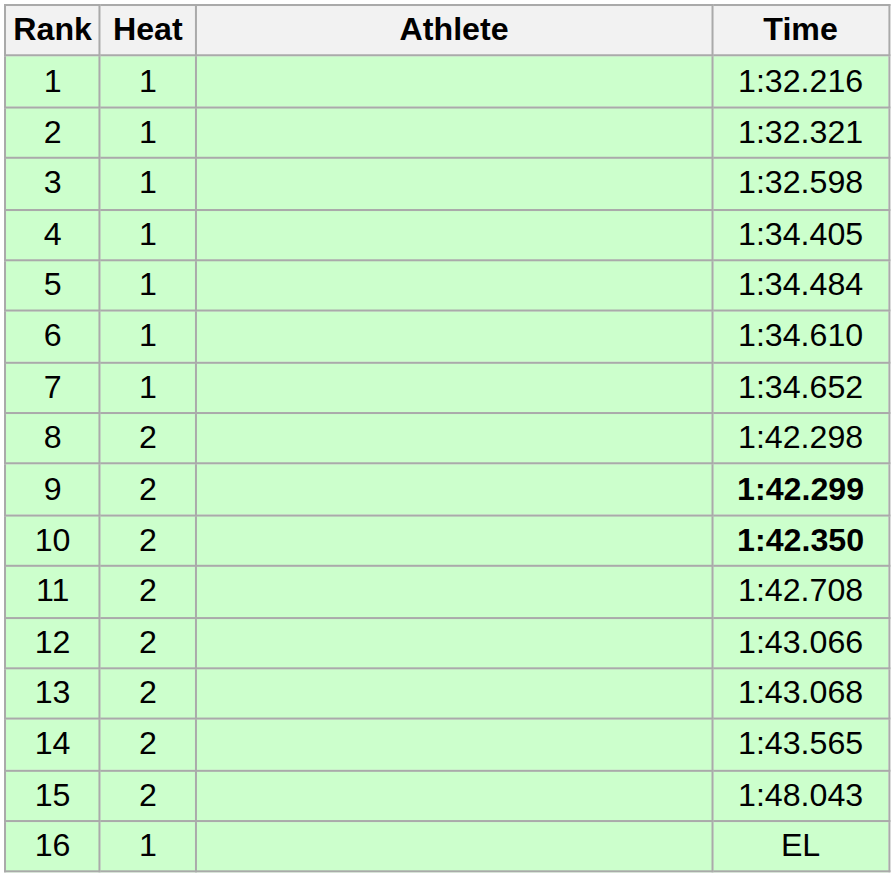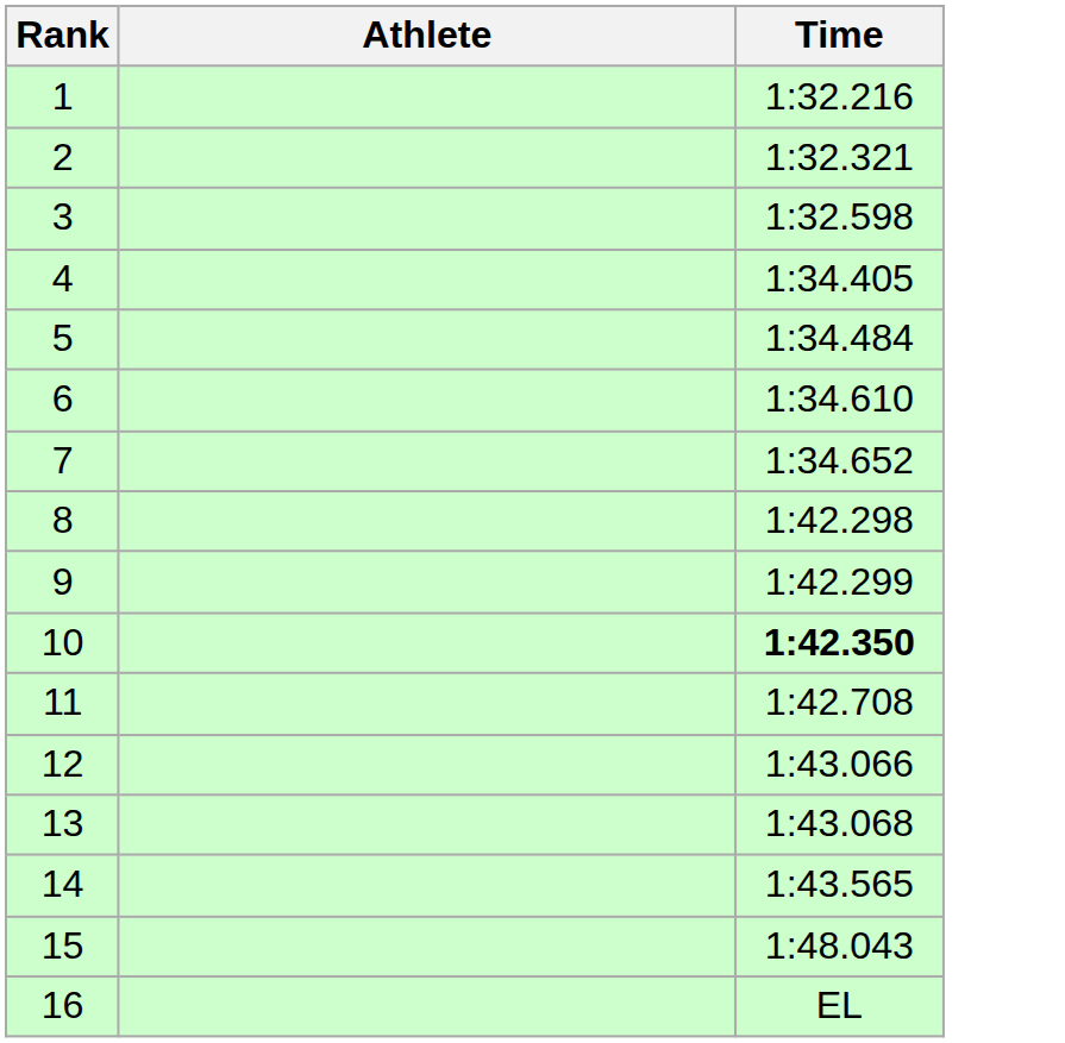- column: Heat | 1 | 1 | 1 | 1 | 1 | 1 | 1 | 2 | 2 | 2 | 2 | 2 | 2 | 2 | 2 | 1
9 | Time: bold -> normal
